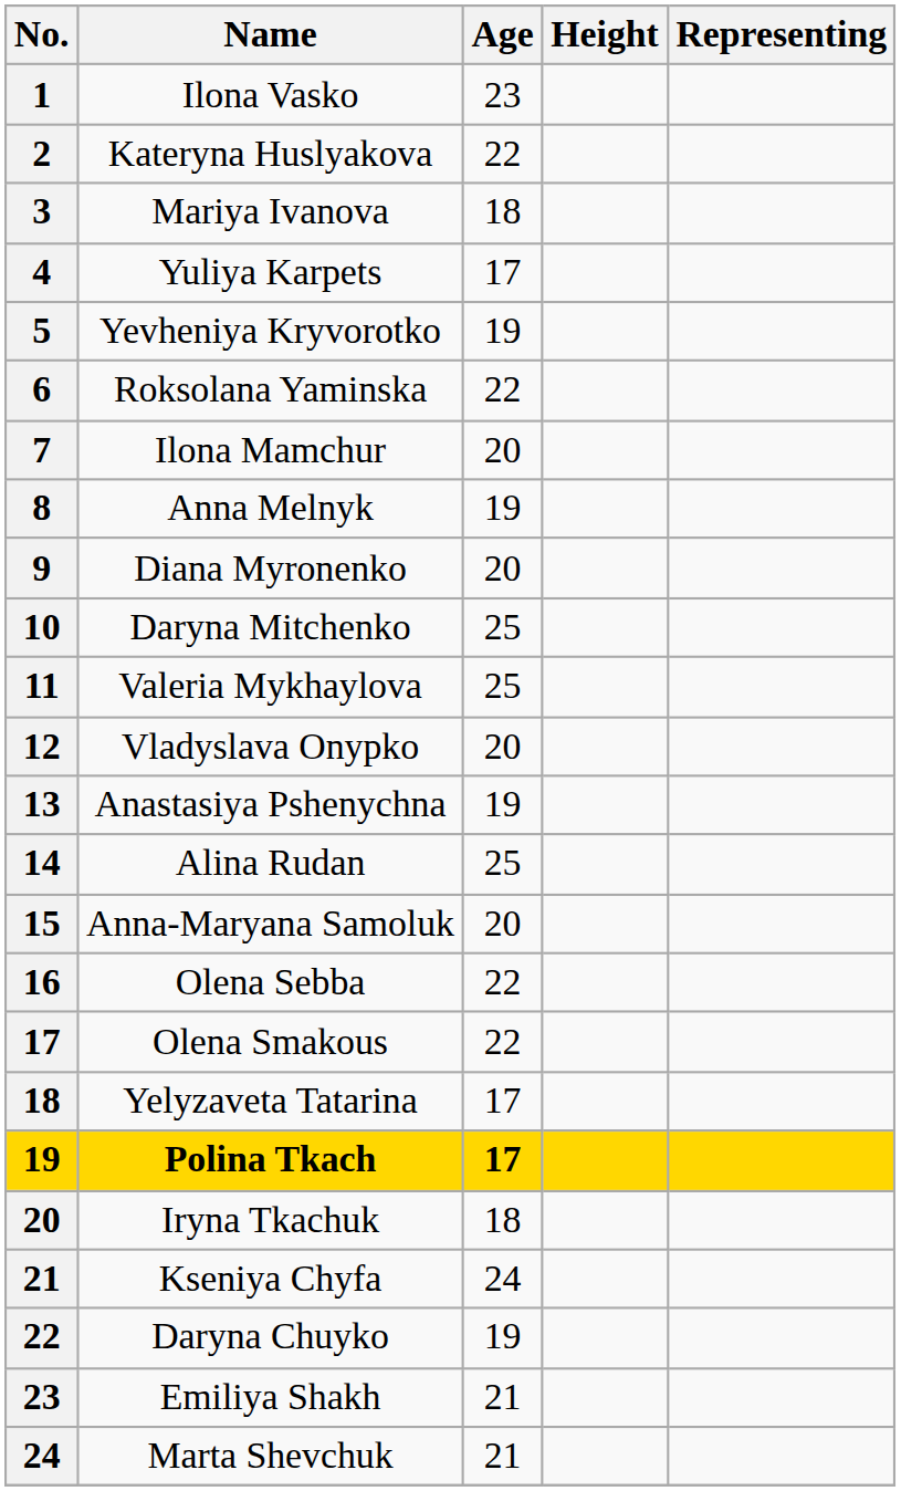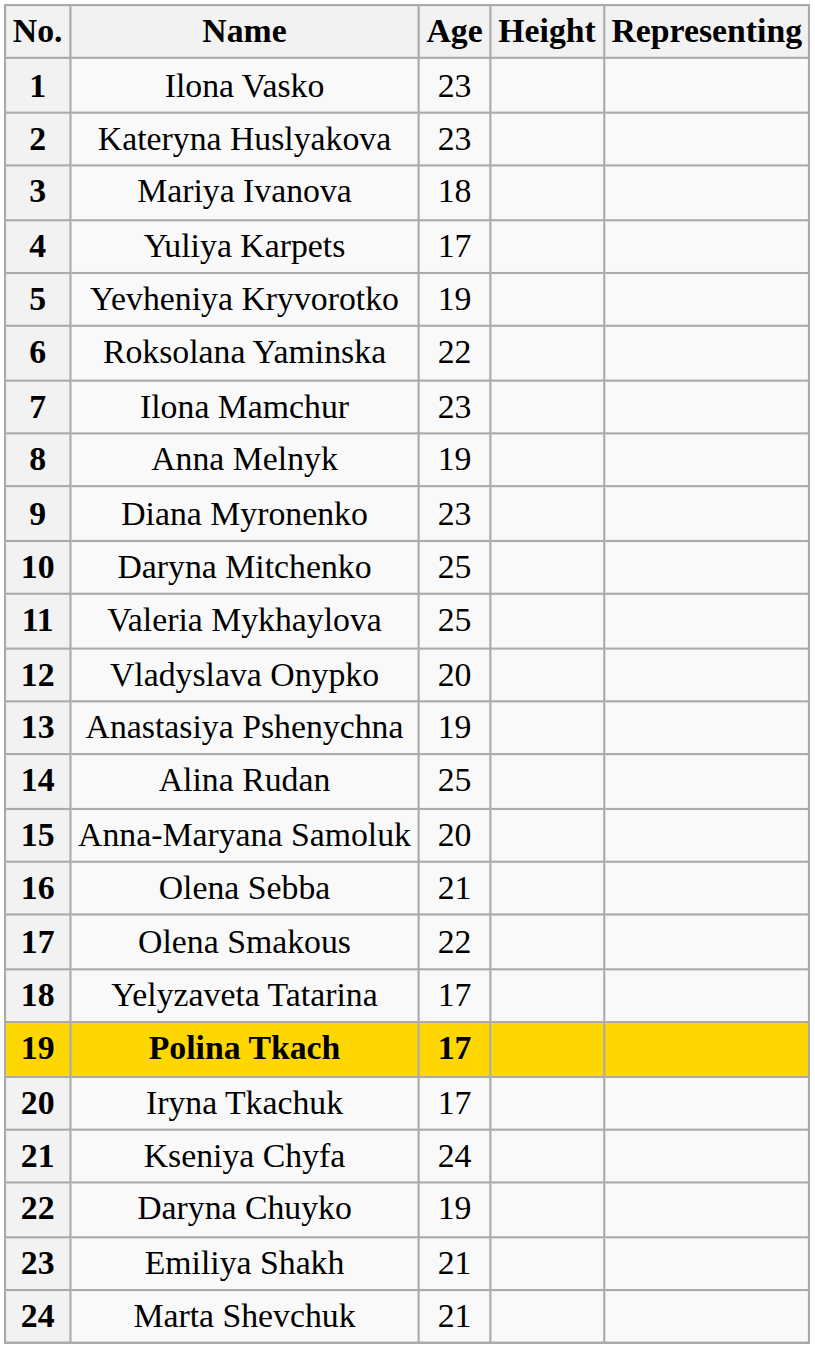Kateryna Huslyakova | Age: 22 -> 23
Ilona Mamchur | Age: 20 -> 23
Diana Myronenko | Age: 20 -> 23
Olena Sebba | Age: 22 -> 21
Iryna Tkachuk | Age: 18 -> 17
